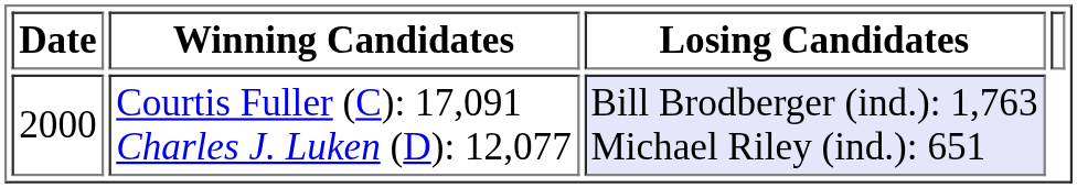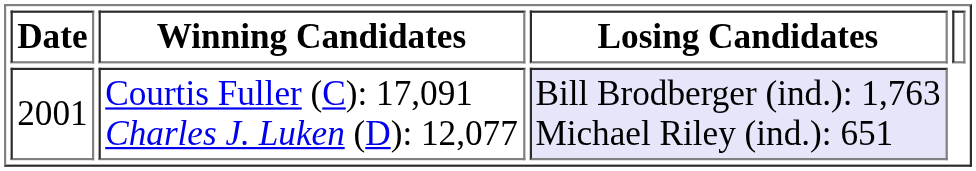Courtis Fuller (C): 17,091 Charles J. Luken (D): 12,077 | Date: 2000 -> 2001
